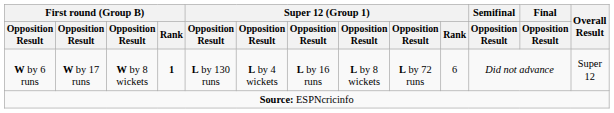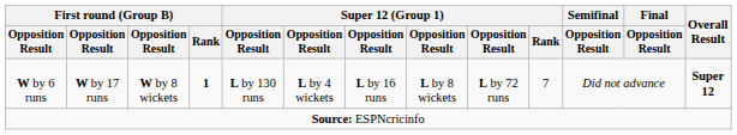W by 6 runs | Super 12 (Group 1) / Rank: 6 -> 7
W by 6 runs | Overall Result: normal -> bold
